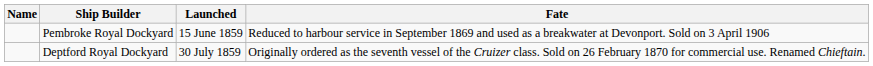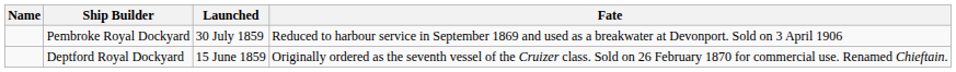Pembroke Royal Dockyard | Launched: 15 June 1859 -> 30 July 1859
Deptford Royal Dockyard | Launched: 30 July 1859 -> 15 June 1859
